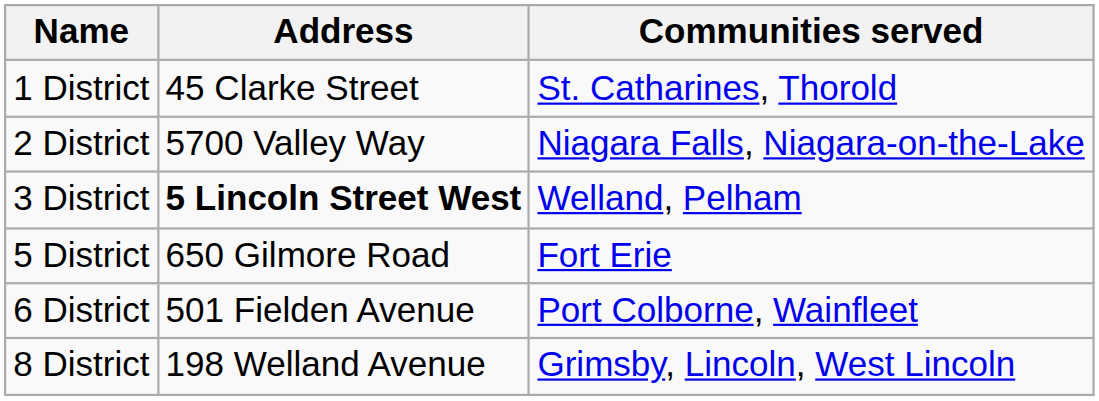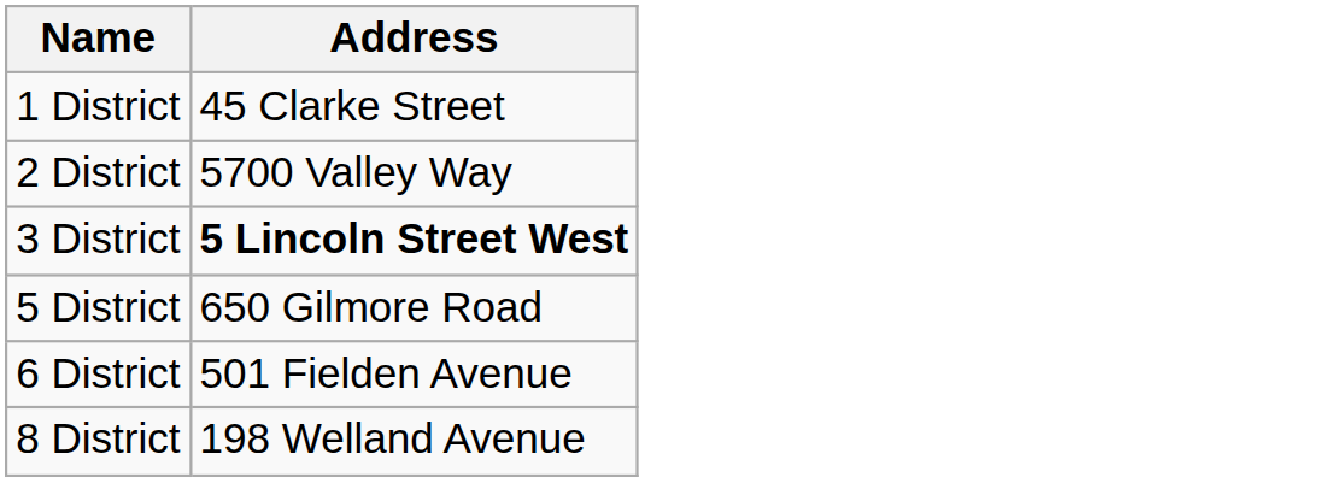- column: Communities served | St. Catharines, Thorold | Niagara Falls, Niagara-on-the-Lake | Welland, Pelham | Fort Erie | Port Colborne, Wainfleet | Grimsby, Lincoln, West Lincoln
